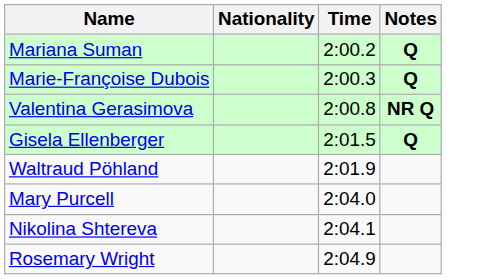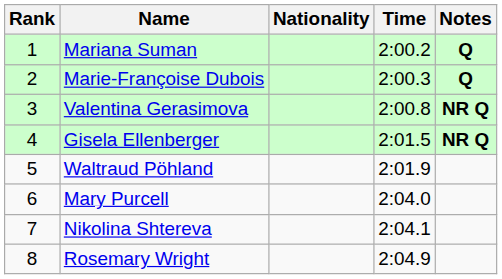+ column: Rank | 1 | 2 | 3 | 4 | 5 | 6 | 7 | 8
Gisela Ellenberger | Notes: Q -> NR Q
